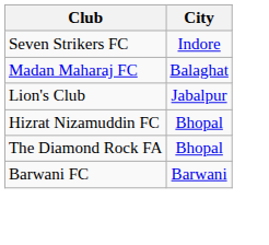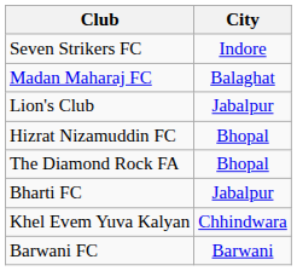+ row: Bharti FC | Jabalpur
+ row: Khel Evem Yuva Kalyan | Chhindwara
